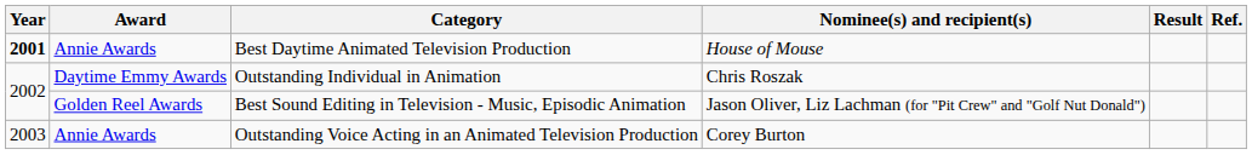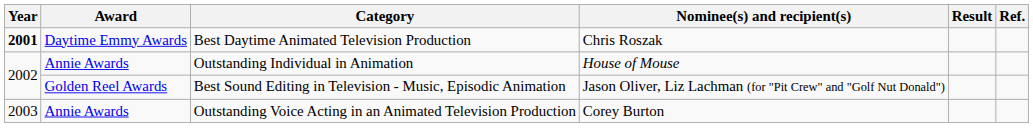Best Daytime Animated Television Production | Award: Annie Awards -> Daytime Emmy Awards
Best Daytime Animated Television Production | Nominee(s) and recipient(s): House of Mouse -> Chris Roszak
Outstanding Individual in Animation | Award: Daytime Emmy Awards -> Annie Awards
Outstanding Individual in Animation | Nominee(s) and recipient(s): Chris Roszak -> House of Mouse
